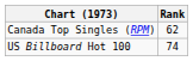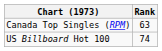Canada Top Singles (RPM) | Rank: 62 -> 63
